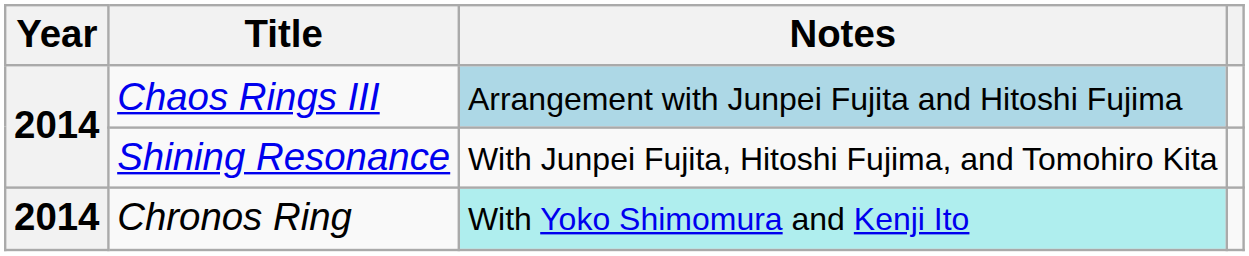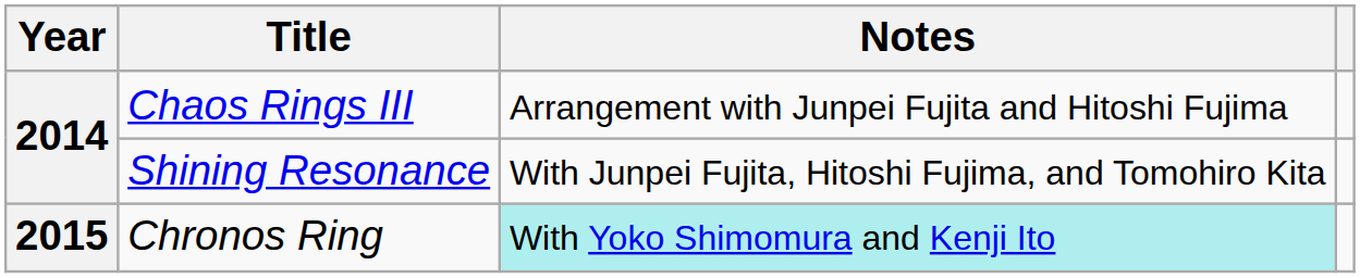Chaos Rings III | Notes: lightblue background -> no background
Chronos Ring | Year: 2014 -> 2015
